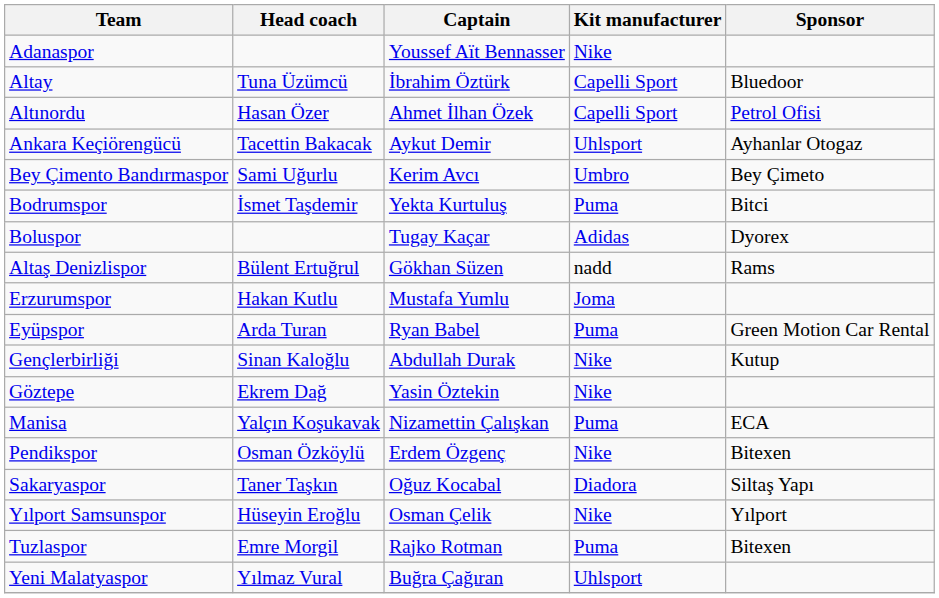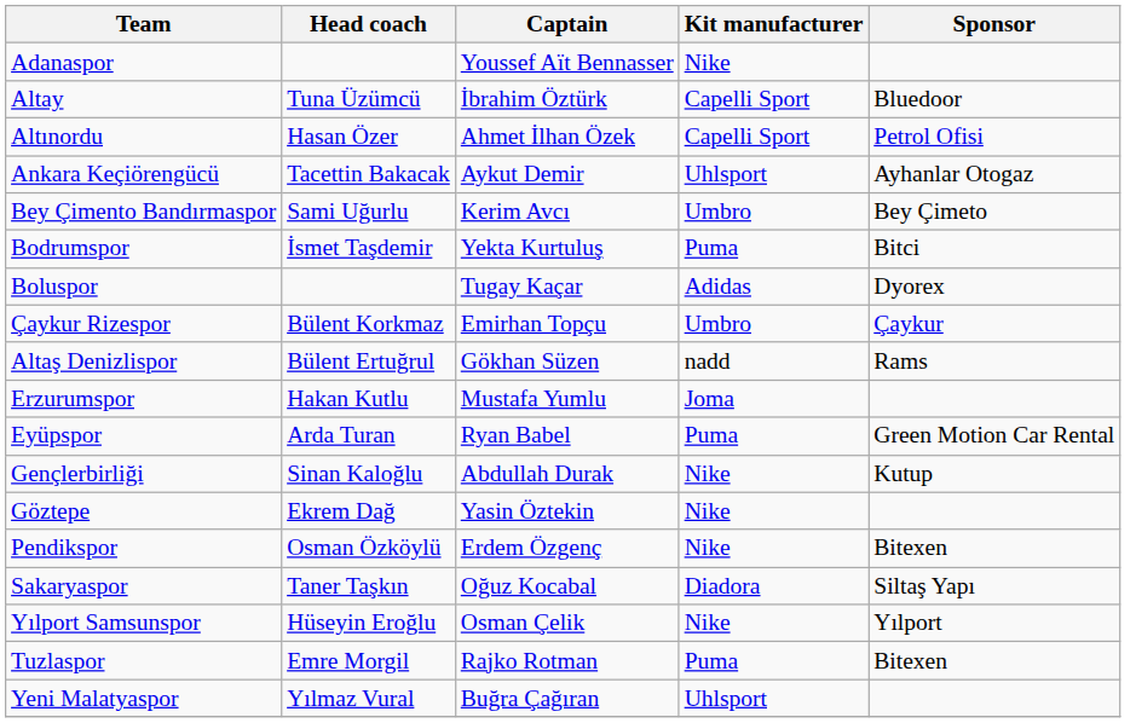+ row: Çaykur Rizespor | Bülent Korkmaz | Emirhan Topçu | Umbro | Çaykur
- row: Manisa | Yalçın Koşukavak | Nizamettin Çalışkan | Puma | ECA
